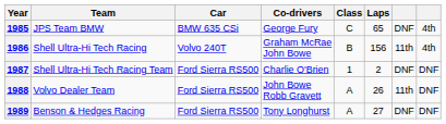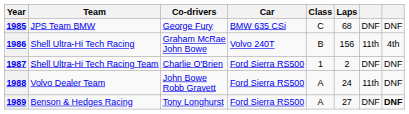columns swapped: Co-drivers <-> Car
1985 | Laps: 65 -> 68
1985 | column 8: 4th -> DNF
1988 | Laps: 26 -> 24
1989 | column 8: normal -> bold
